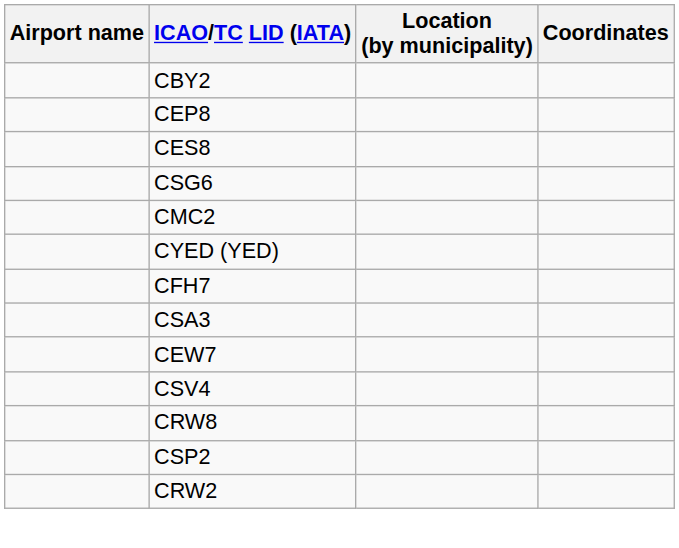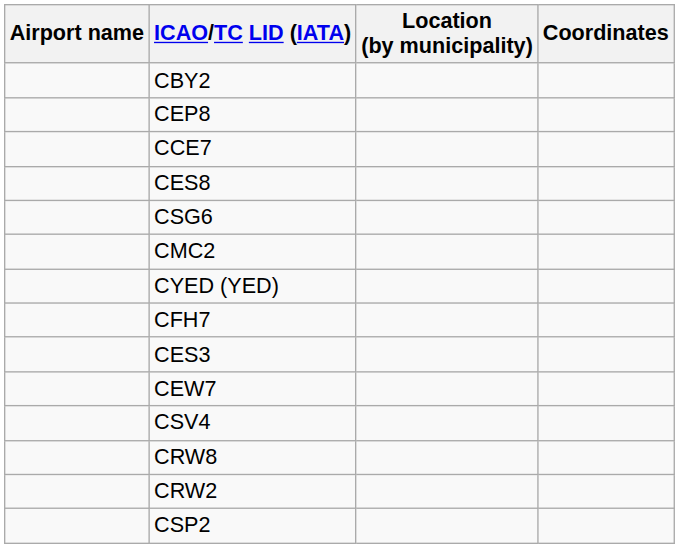+ row: CCE7
+ row: CES3
- row: CSA3
rows swapped: CRW2 <-> CSP2
